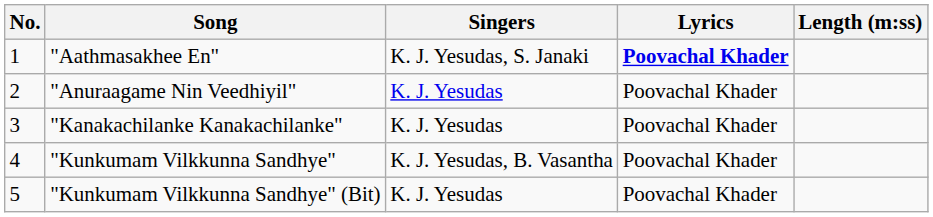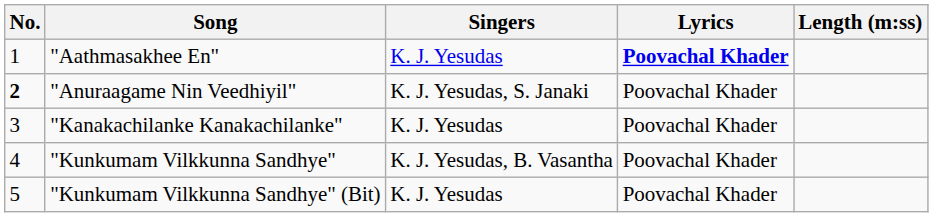"Aathmasakhee En" | Singers: K. J. Yesudas, S. Janaki -> K. J. Yesudas
"Anuraagame Nin Veedhiyil" | No.: normal -> bold
"Anuraagame Nin Veedhiyil" | Singers: K. J. Yesudas -> K. J. Yesudas, S. Janaki
